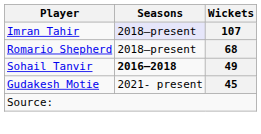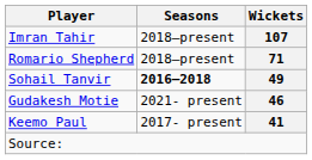Imran Tahir | Seasons: lavender background -> no background
Romario Shepherd | Wickets: 68 -> 71
Gudakesh Motie | Wickets: 45 -> 46
+ row: Keemo Paul | 2017- present | 41
